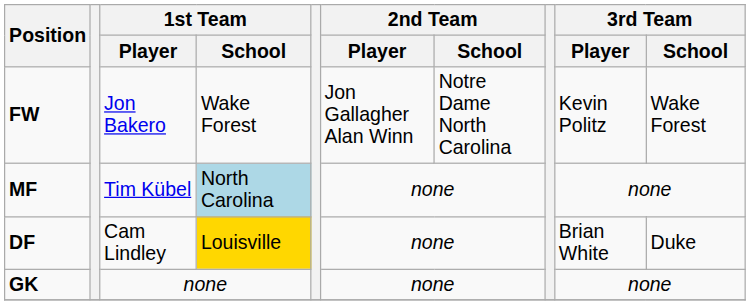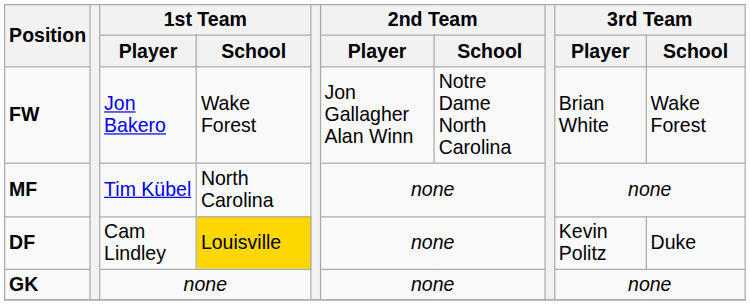FW | 3rd Team / Player: Kevin Politz -> Brian White
MF | 1st Team / School: lightblue background -> no background
DF | 3rd Team / Player: Brian White -> Kevin Politz
